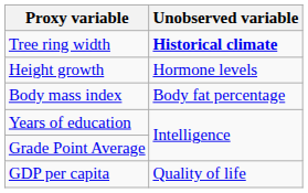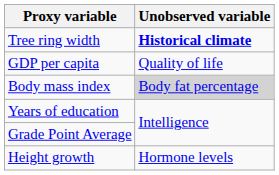rows swapped: GDP per capita <-> Height growth
Body mass index | Unobserved variable: no background -> lightgrey background
